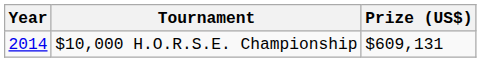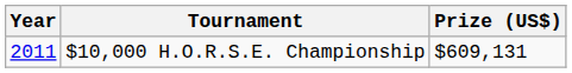$10,000 H.O.R.S.E. Championship | Year: 2014 -> 2011
